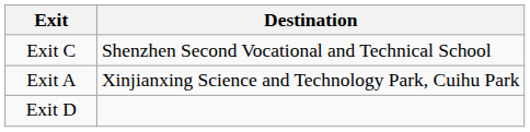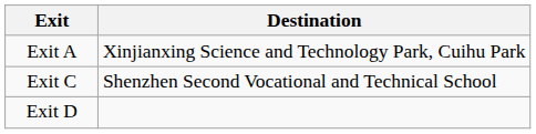rows swapped: Exit A <-> Exit C
